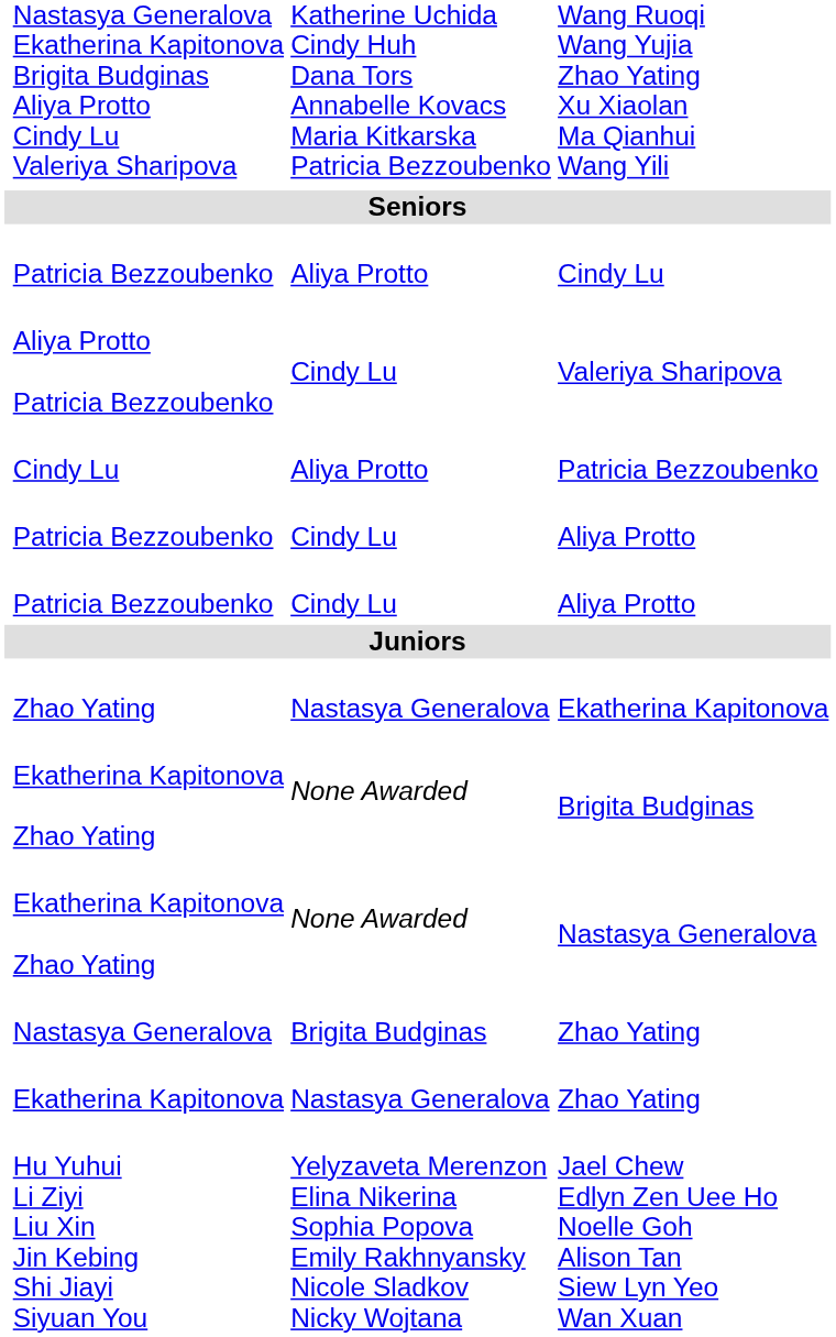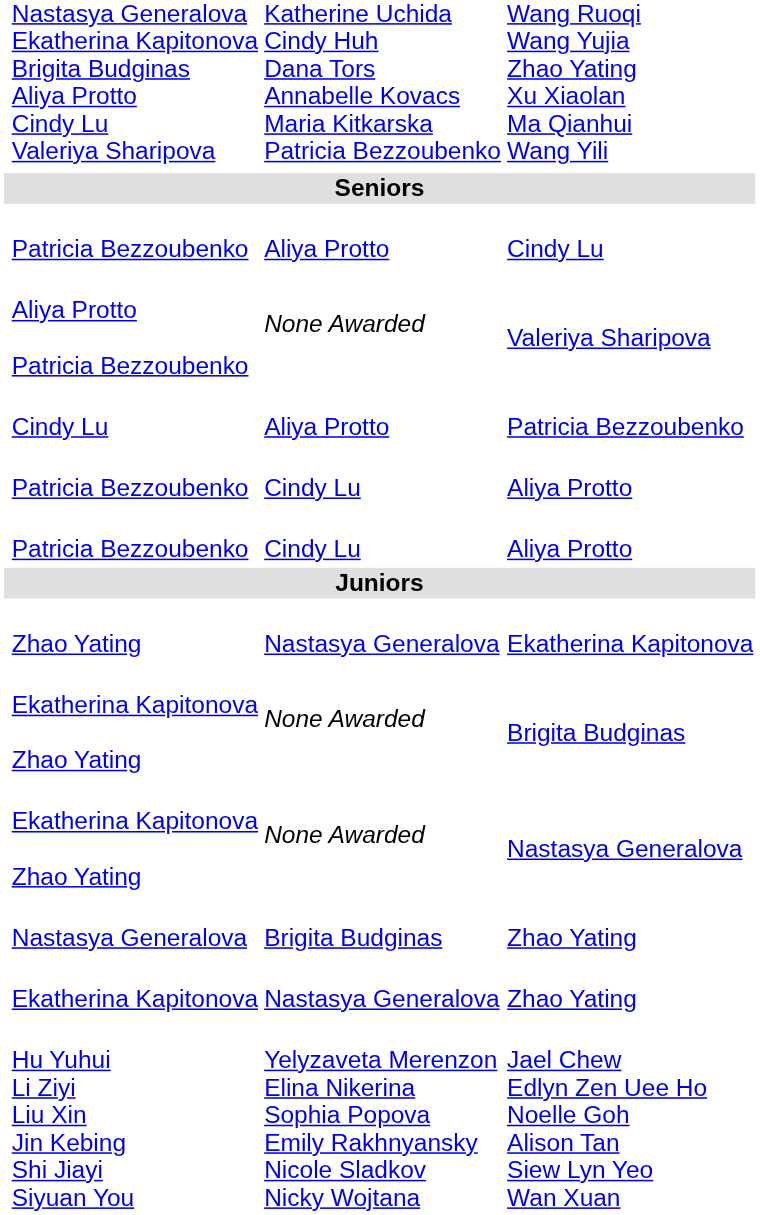Valeriya Sharipova | column 3: Cindy Lu -> None Awarded
